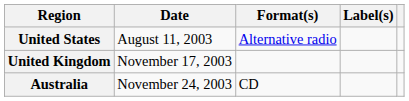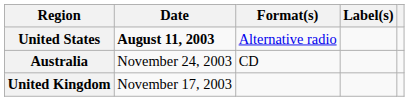United States | Date: normal -> bold
rows swapped: United Kingdom <-> Australia
